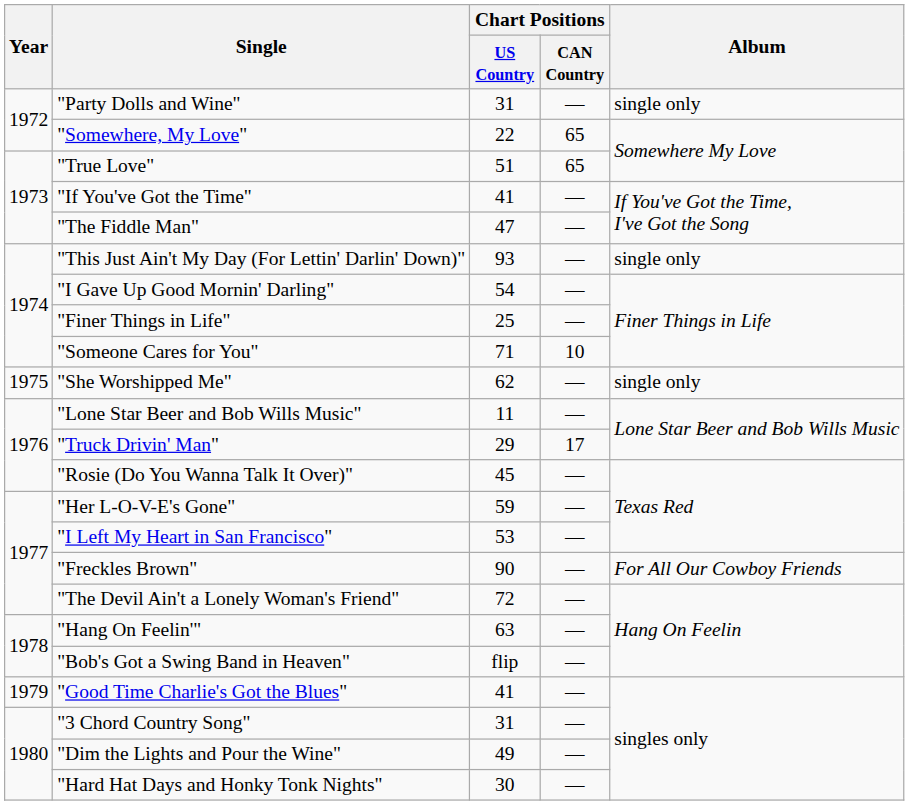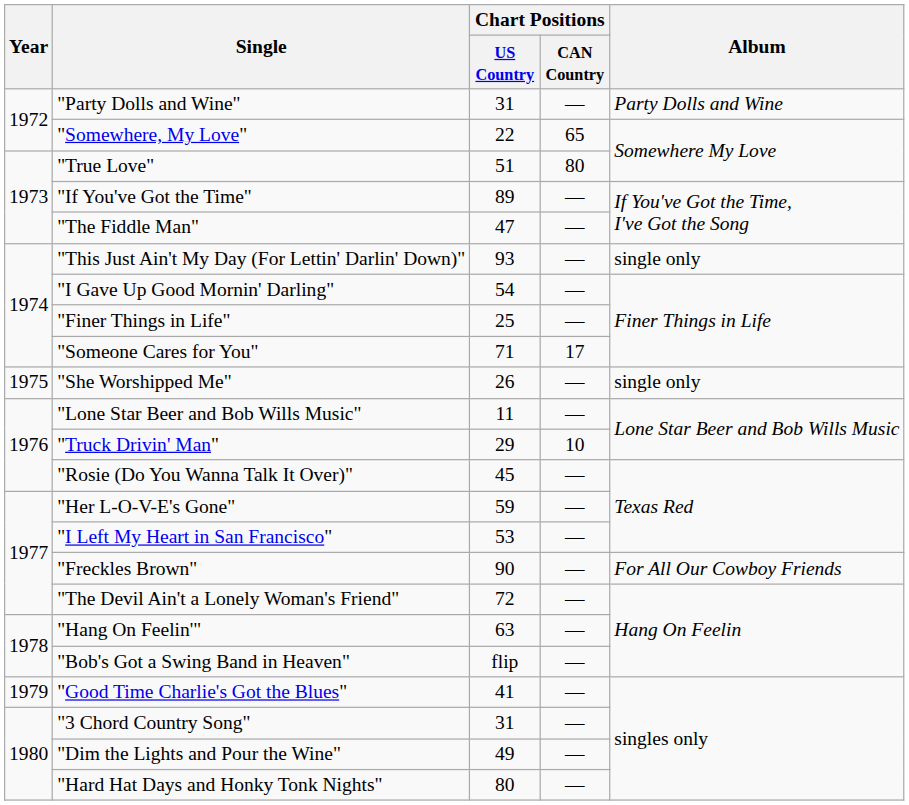"Party Dolls and Wine" | Album: single only -> Party Dolls and Wine
"True Love" | Chart Positions / CAN Country: 65 -> 80
"If You've Got the Time" | Chart Positions / US Country: 41 -> 89
"Someone Cares for You" | Chart Positions / CAN Country: 10 -> 17
"She Worshipped Me" | Chart Positions / US Country: 62 -> 26
"Truck Drivin' Man" | Chart Positions / CAN Country: 17 -> 10
"Hard Hat Days and Honky Tonk Nights" | Chart Positions / US Country: 30 -> 80
